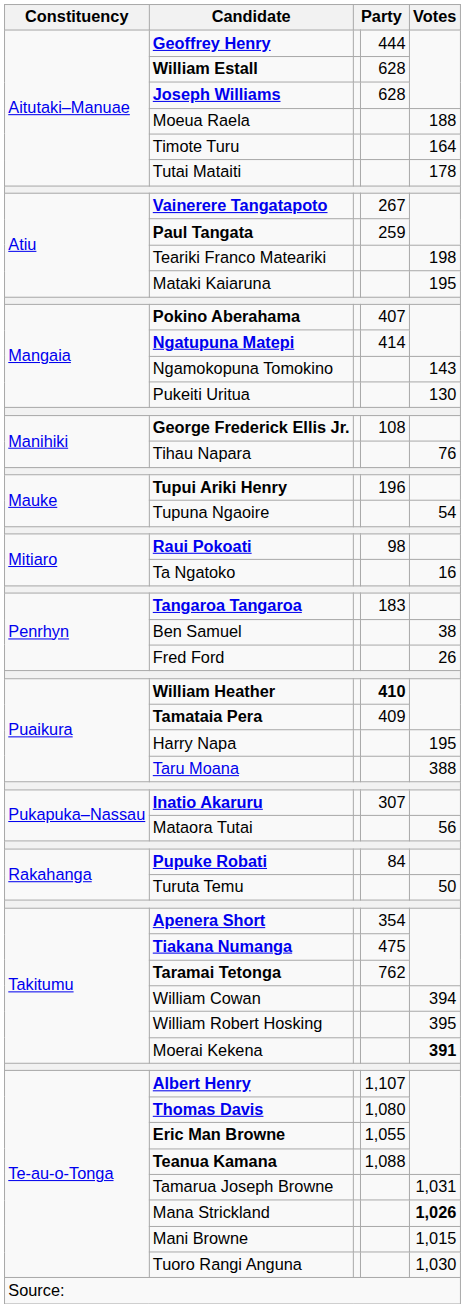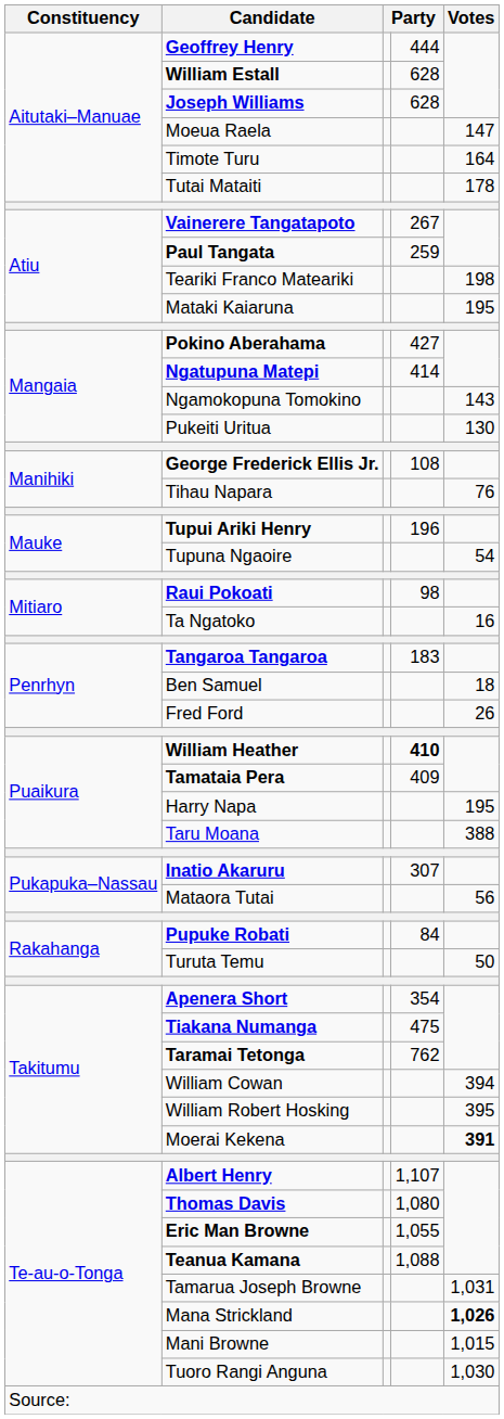Moeua Raela | Votes: 188 -> 147
Pokino Aberahama | column 4: 407 -> 427
Ben Samuel | Votes: 38 -> 18
